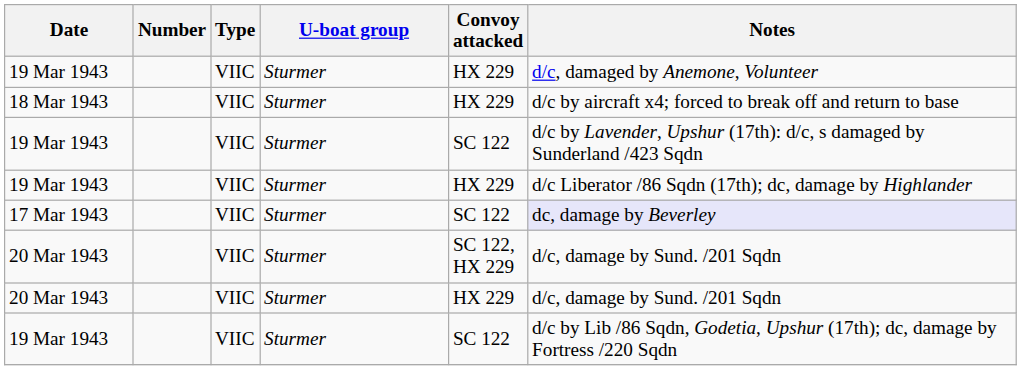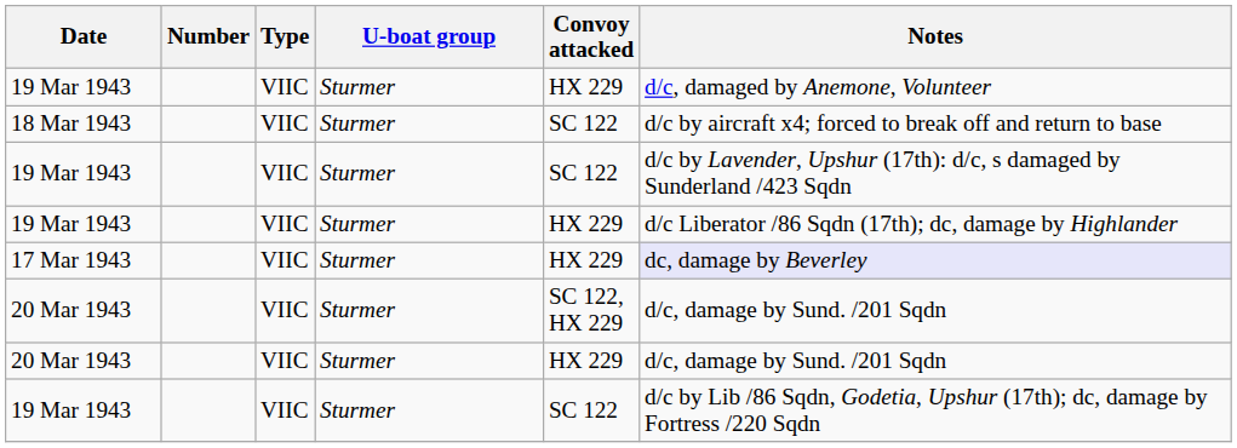18 Mar 1943 | Convoy attacked: HX 229 -> SC 122
17 Mar 1943 | Convoy attacked: SC 122 -> HX 229
